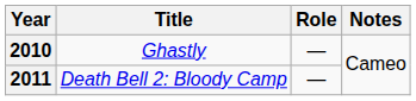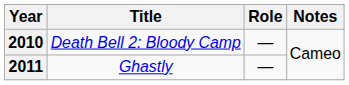2010 | Title: Ghastly -> Death Bell 2: Bloody Camp
2011 | Title: Death Bell 2: Bloody Camp -> Ghastly
